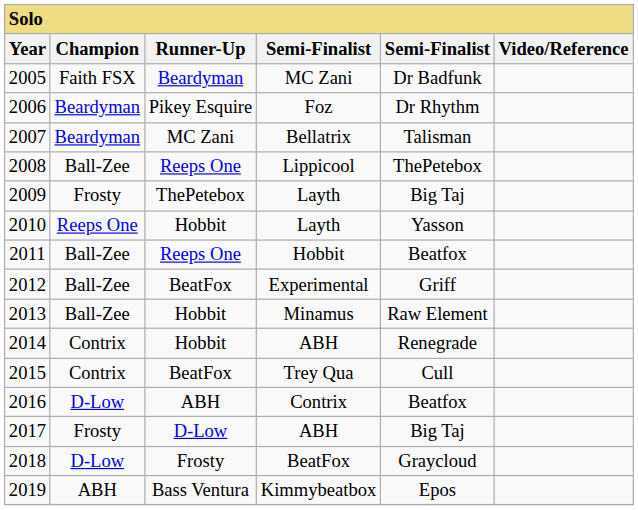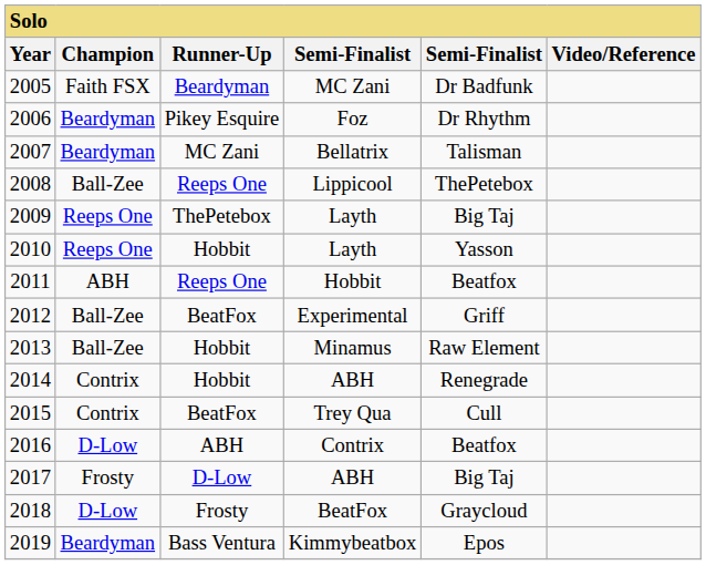2009 | column 2: Frosty -> Reeps One
2011 | column 2: Ball-Zee -> ABH
2019 | column 2: ABH -> Beardyman
